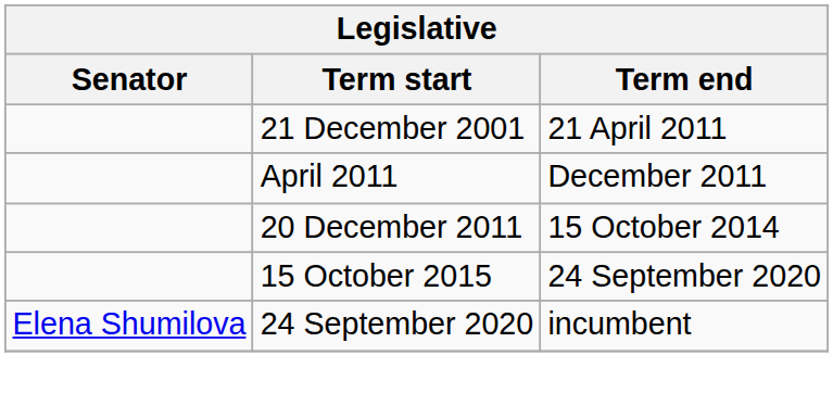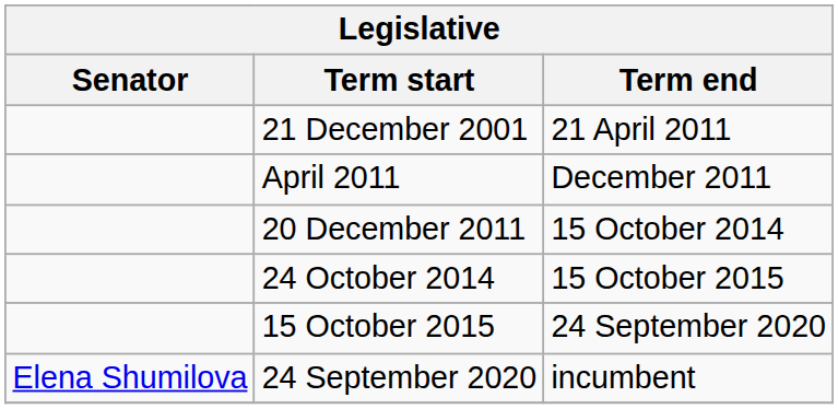+ row: 24 October 2014 | 15 October 2015
